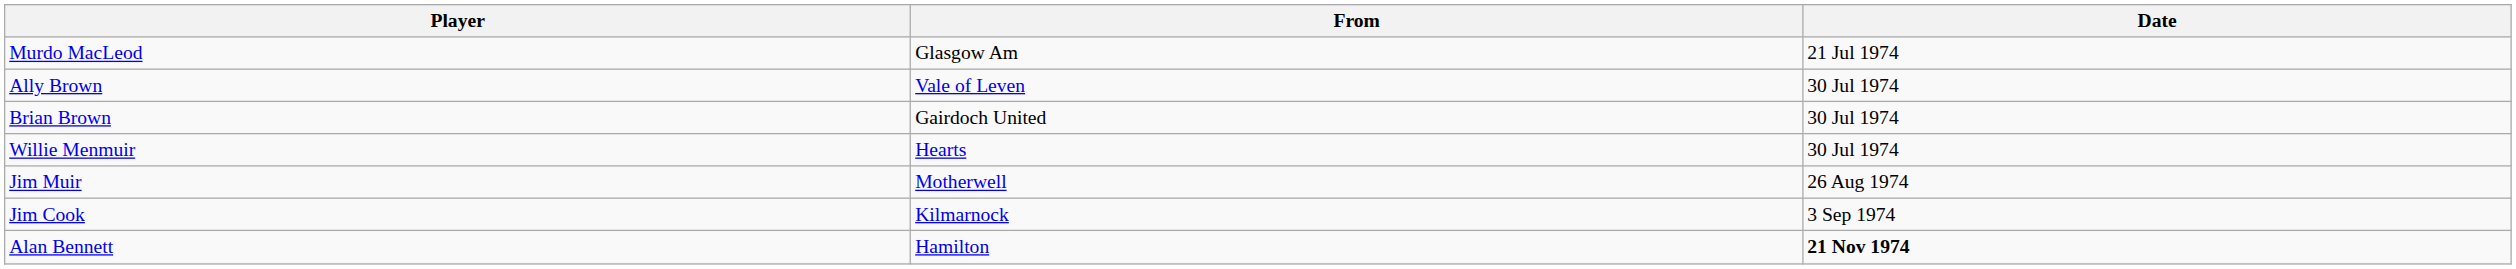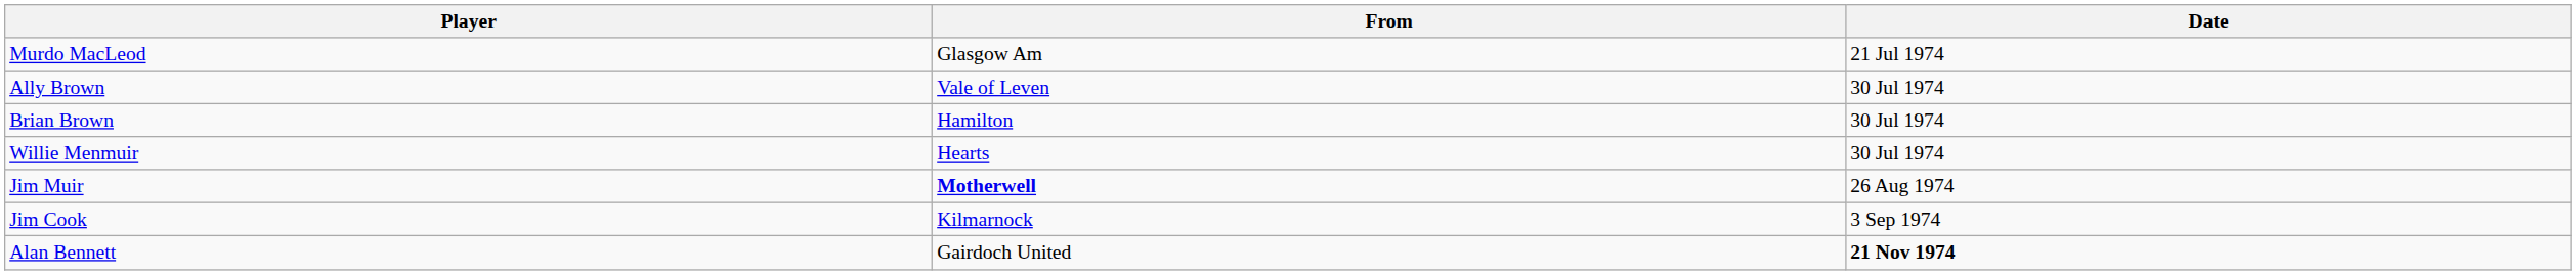Brian Brown | From: Gairdoch United -> Hamilton
Jim Muir | From: normal -> bold
Alan Bennett | From: Hamilton -> Gairdoch United
